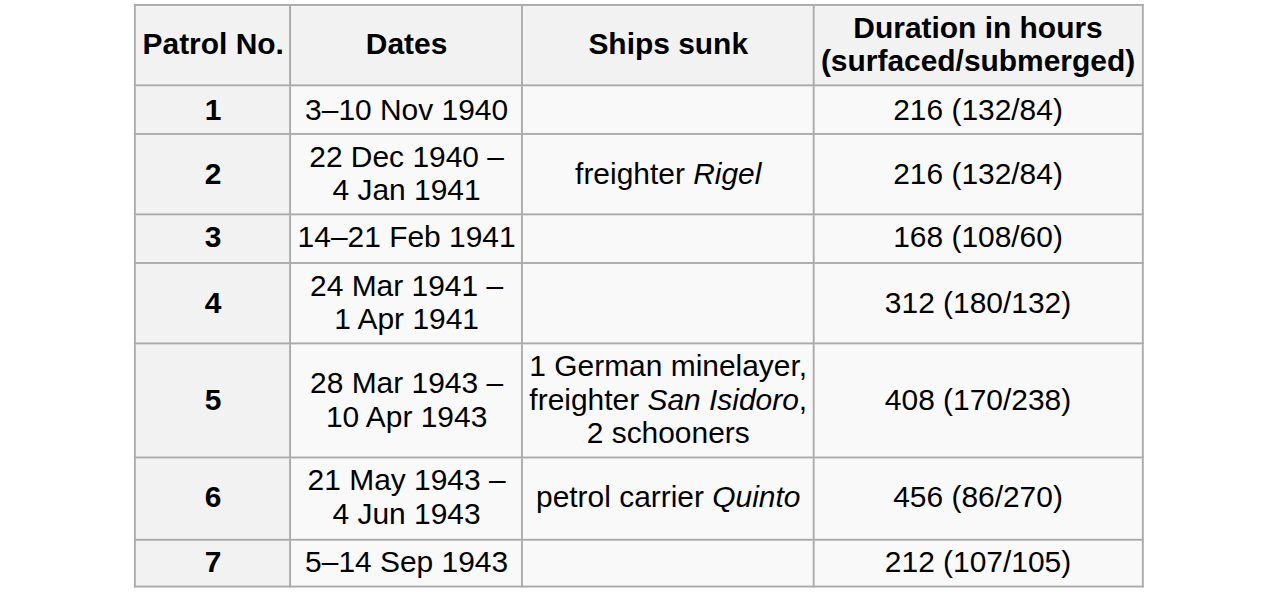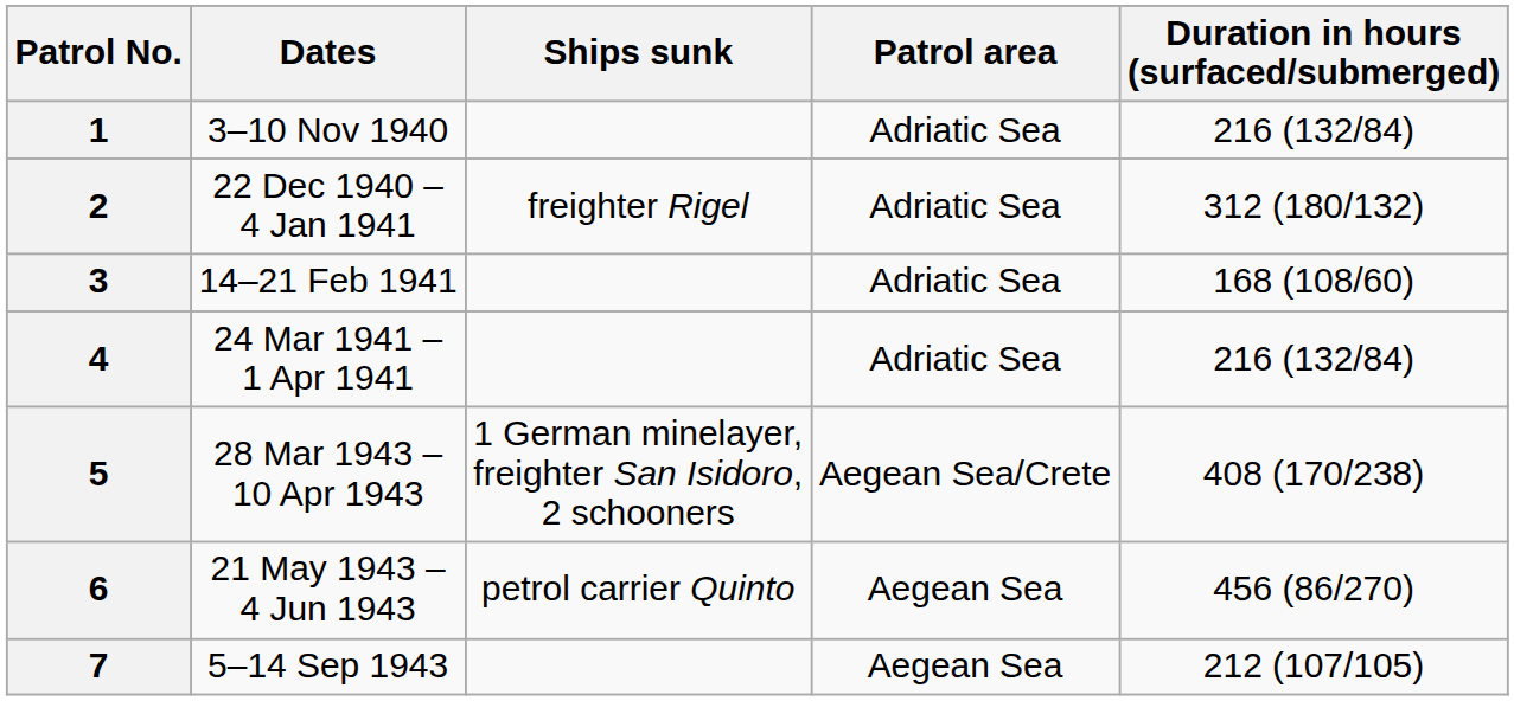+ column: Patrol area | Adriatic Sea | Adriatic Sea | Adriatic Sea | Adriatic Sea | Aegean Sea/Crete | Aegean Sea | Aegean Sea
2 | Duration in hours (surfaced/submerged): 216 (132/84) -> 312 (180/132)
4 | Duration in hours (surfaced/submerged): 312 (180/132) -> 216 (132/84)
